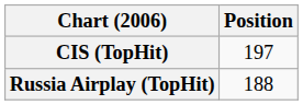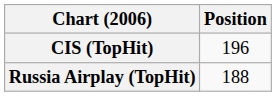CIS (TopHit) | Position: 197 -> 196
